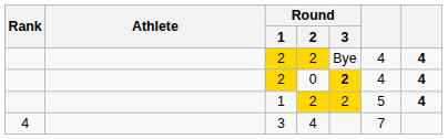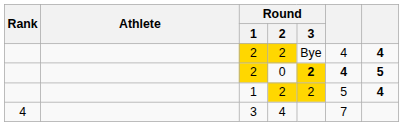2 / 0 | column 6: normal -> bold
2 / 0 | column 7: 4 -> 5
